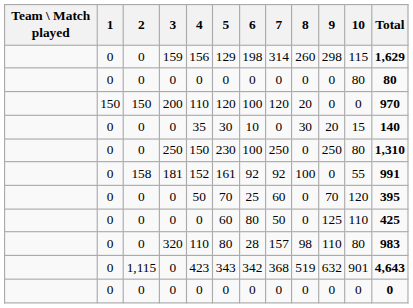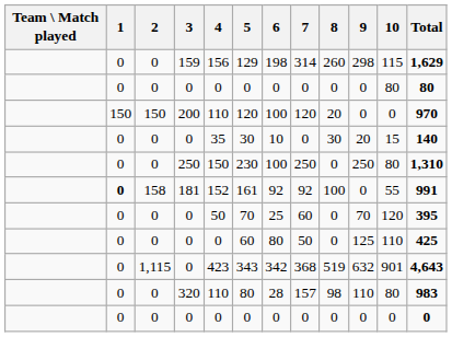181 | 1: normal -> bold
rows swapped: 320 <-> 1,115 / 0
